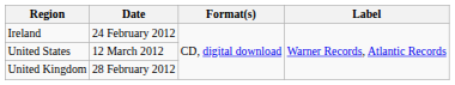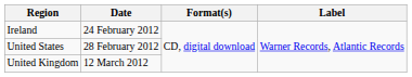United States | Date: 12 March 2012 -> 28 February 2012
United Kingdom | Date: 28 February 2012 -> 12 March 2012
